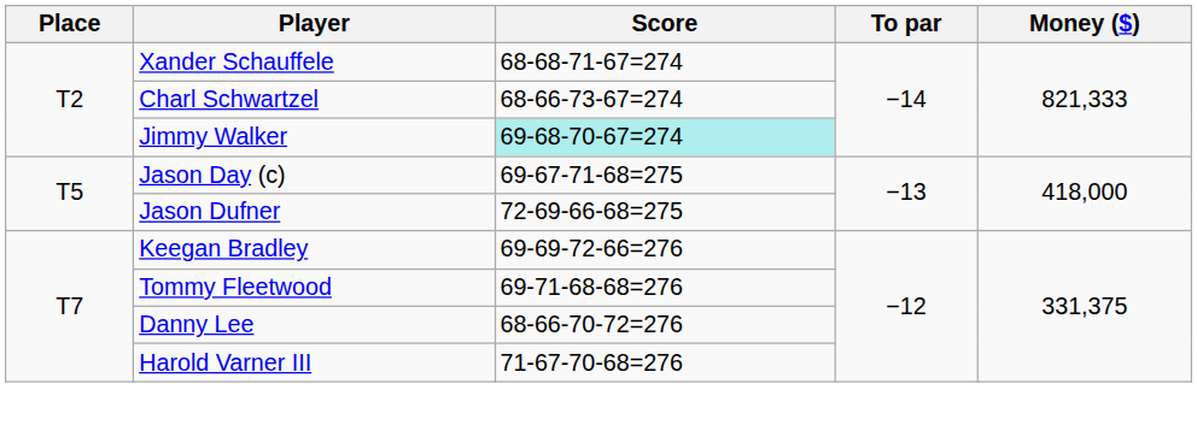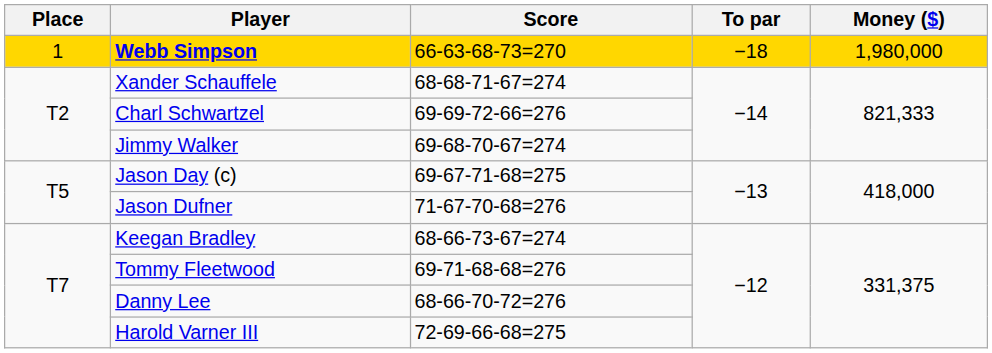+ row: 1 | Webb Simpson | 66-63-68-73=270 | −18 | 1,980,000
Charl Schwartzel | Score: 68-66-73-67=274 -> 69-69-72-66=276
Jimmy Walker | Score: paleturquoise background -> no background
Jason Dufner | Score: 72-69-66-68=275 -> 71-67-70-68=276
Keegan Bradley | Score: 69-69-72-66=276 -> 68-66-73-67=274
Harold Varner III | Score: 71-67-70-68=276 -> 72-69-66-68=275
